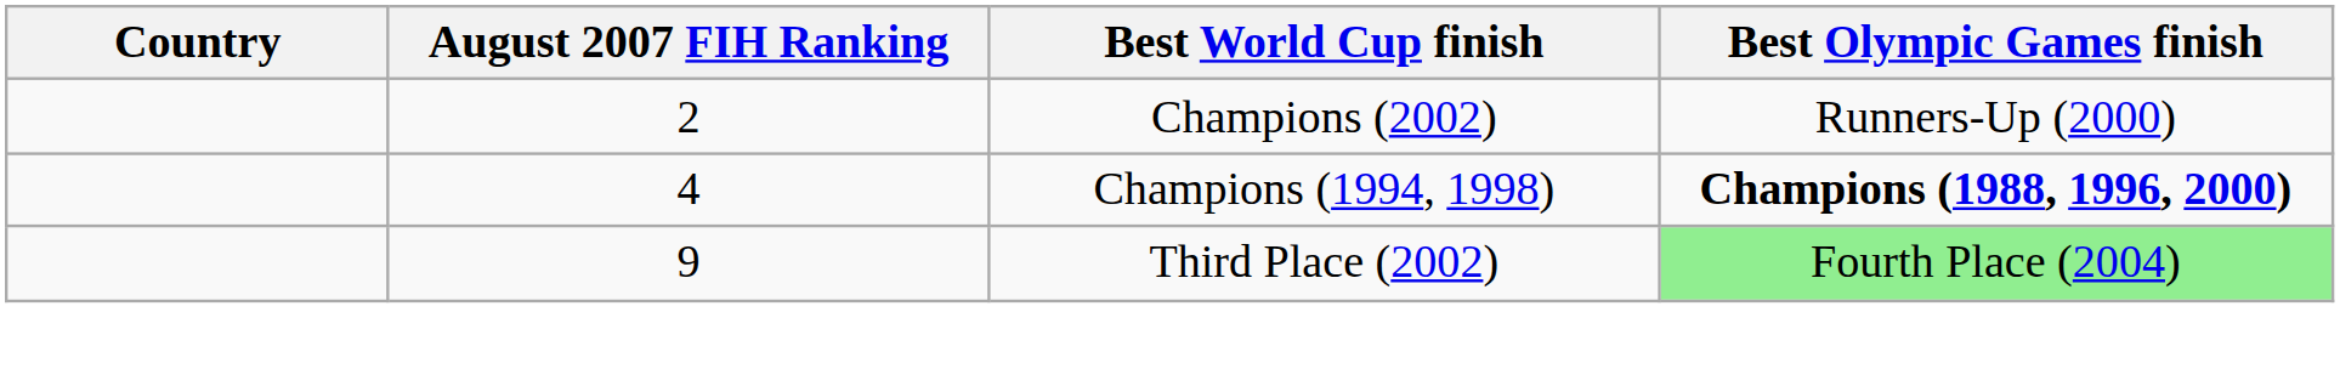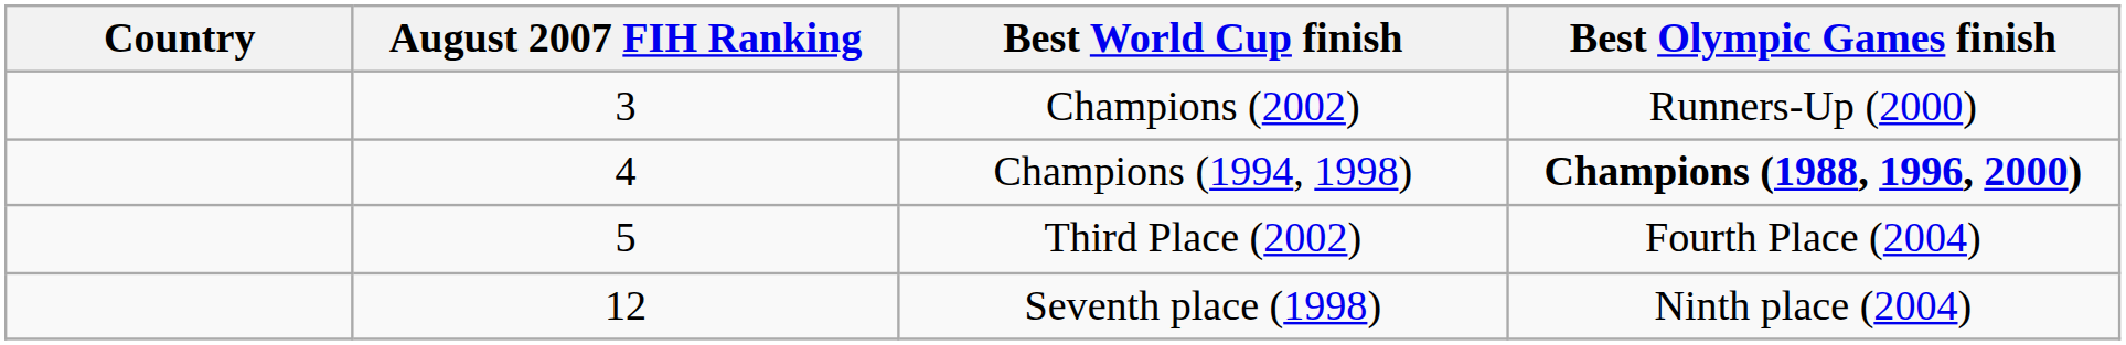Champions (2002) | August 2007 FIH Ranking: 2 -> 3
Third Place (2002) | August 2007 FIH Ranking: 9 -> 5
Third Place (2002) | Best Olympic Games finish: lightgreen background -> no background
+ row: 12 | Seventh place (1998) | Ninth place (2004)
